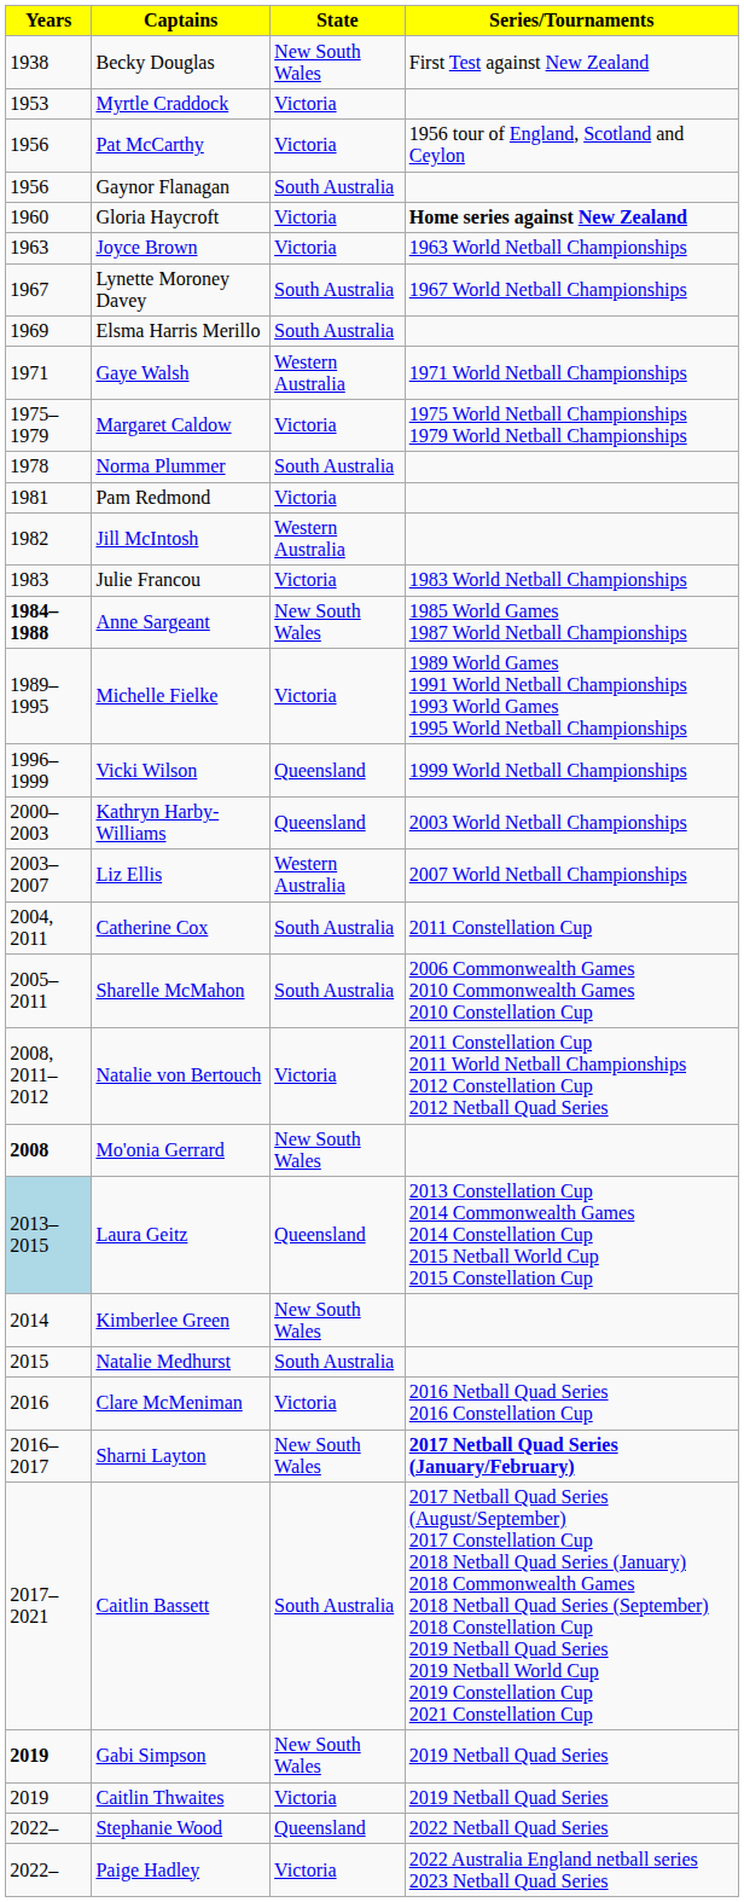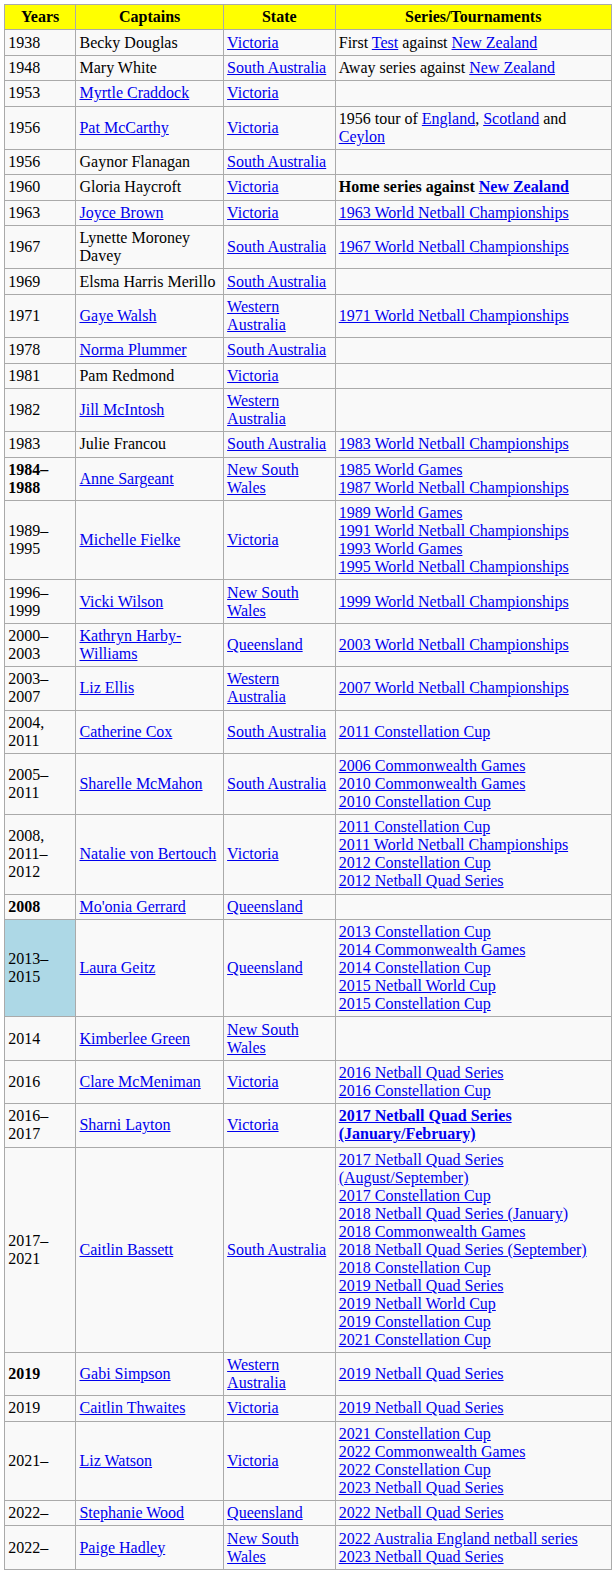Becky Douglas | State: New South Wales -> Victoria
+ row: 1948 | Mary White | South Australia | Away series against New Zealand
- row: 1975–1979 | Margaret Caldow | Victoria | 1975 World Netball Championships 1979 World Netball Championships
Julie Francou | State: Victoria -> South Australia
Vicki Wilson | State: Queensland -> New South Wales
Mo'onia Gerrard | State: New South Wales -> Queensland
- row: 2015 | Natalie Medhurst | South Australia
Sharni Layton | State: New South Wales -> Victoria
Gabi Simpson | State: New South Wales -> Western Australia
+ row: 2021– | Liz Watson | Victoria | 2021 Constellation Cup 2022 Commonwealth Games 2022 Constellation Cup 2023 Netball Quad Series
Paige Hadley | State: Victoria -> New South Wales
